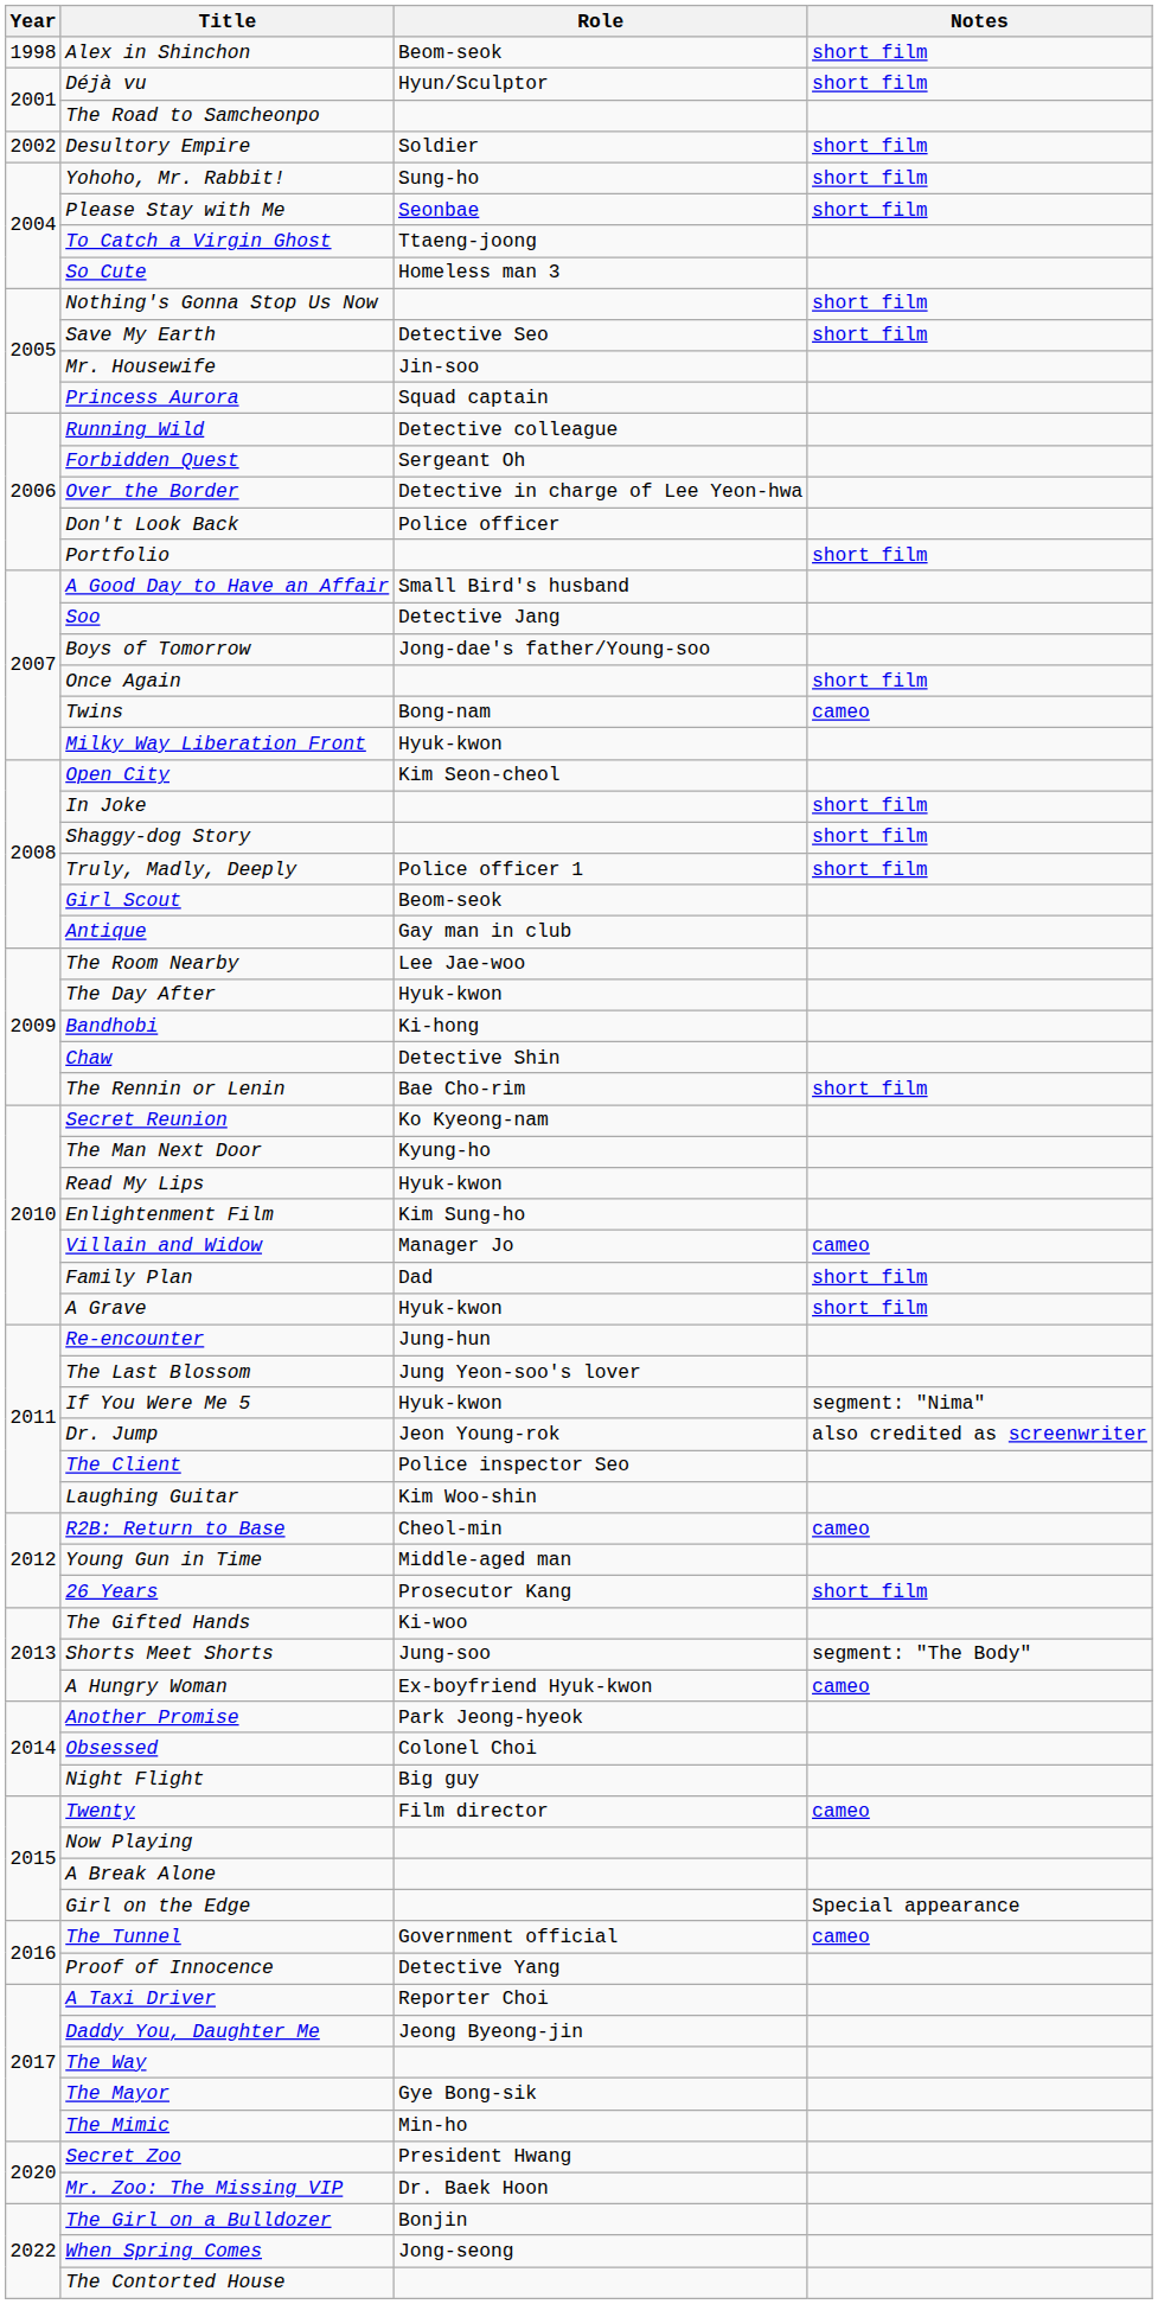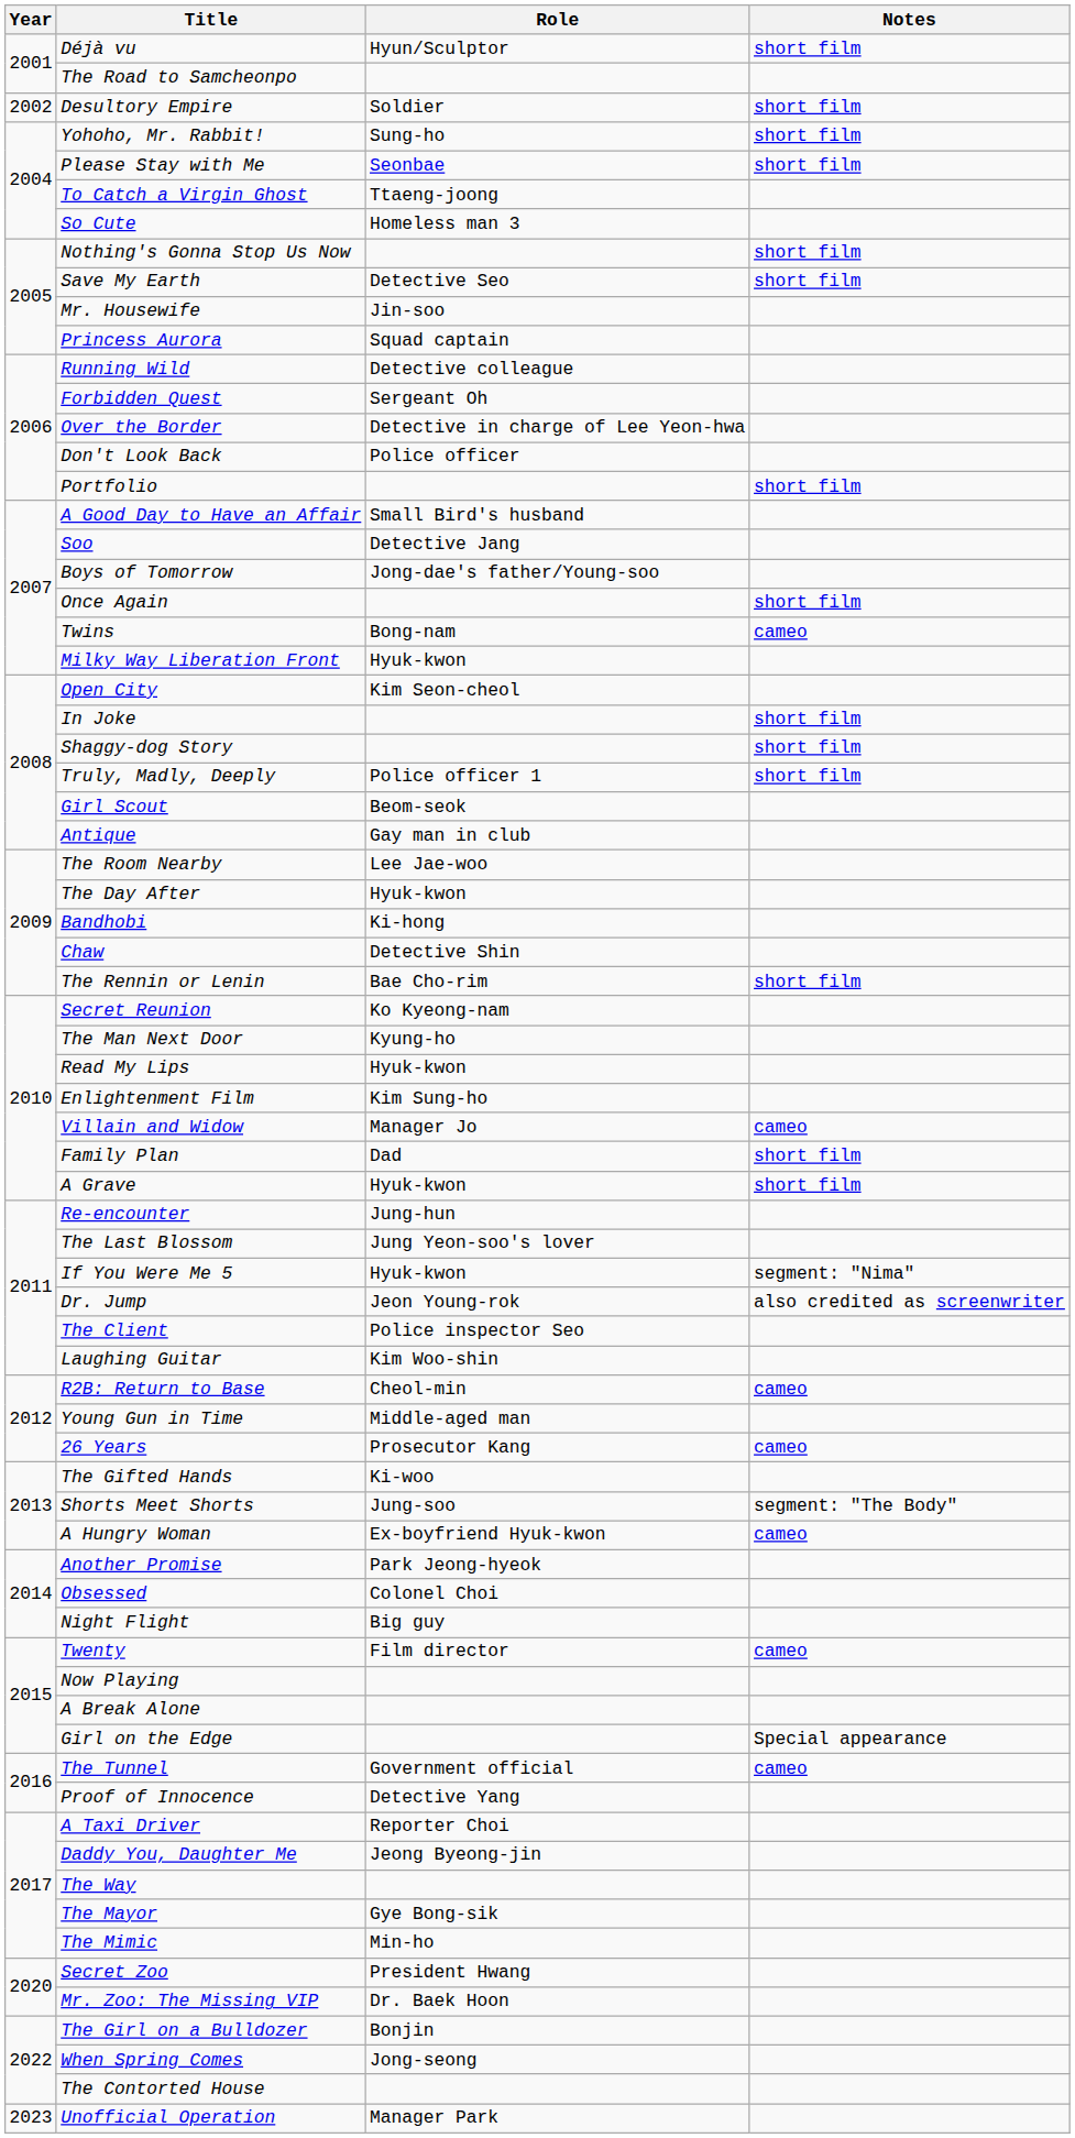- row: 1998 | Alex in Shinchon | Beom-seok | short film
26 Years | Notes: short film -> cameo
+ row: 2023 | Unofficial Operation | Manager Park
